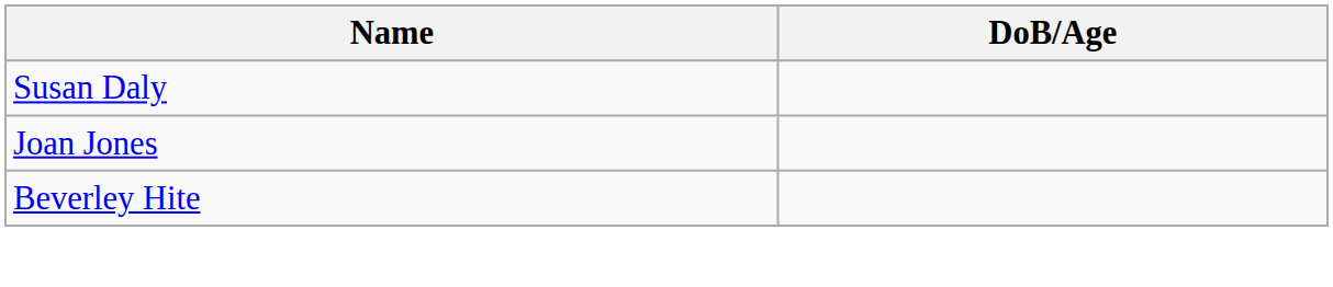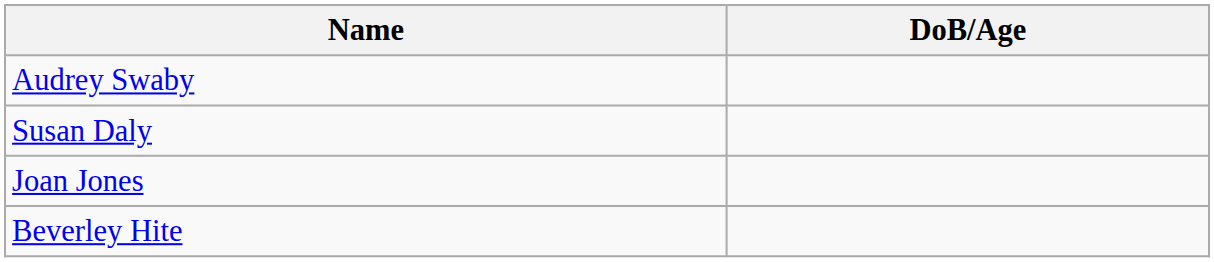+ row: Audrey Swaby
